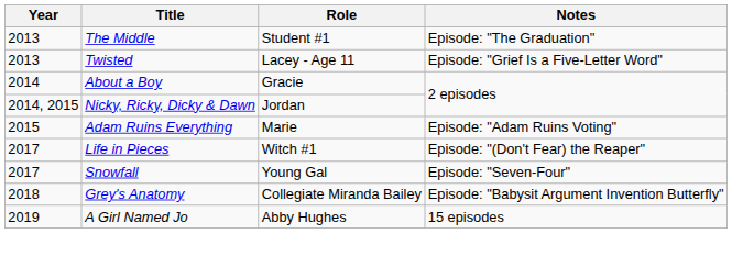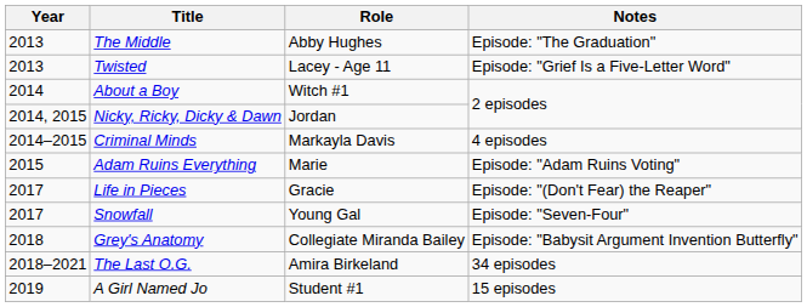The Middle | Role: Student #1 -> Abby Hughes
About a Boy | Role: Gracie -> Witch #1
+ row: 2014–2015 | Criminal Minds | Markayla Davis | 4 episodes
Life in Pieces | Role: Witch #1 -> Gracie
+ row: 2018–2021 | The Last O.G. | Amira Birkeland | 34 episodes
A Girl Named Jo | Role: Abby Hughes -> Student #1
